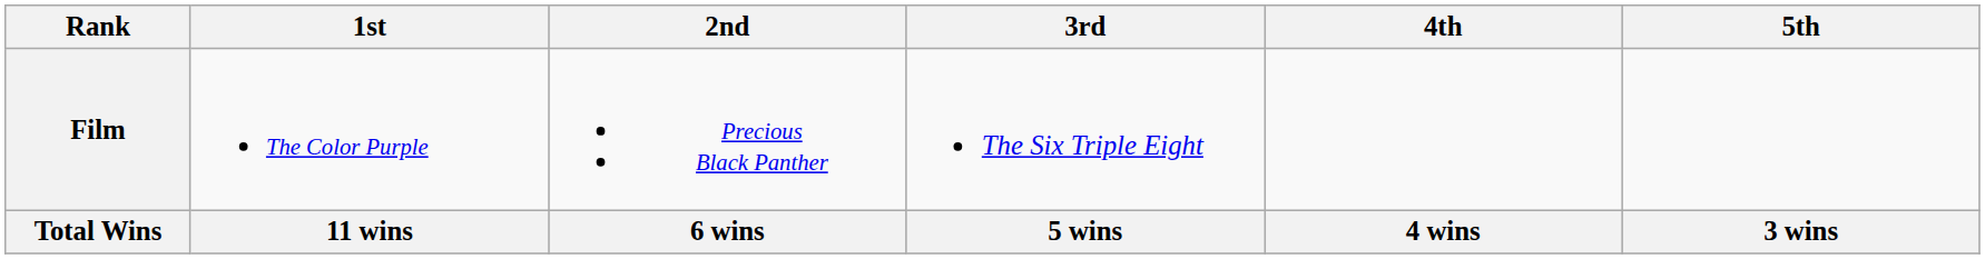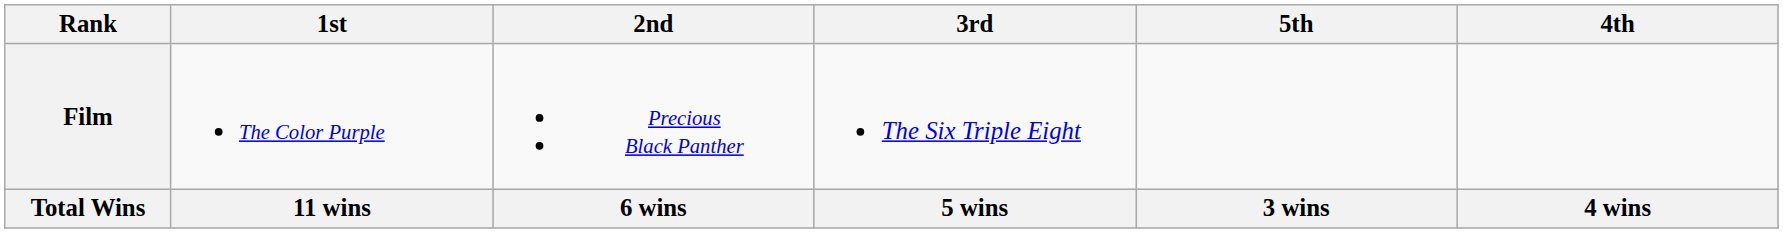columns swapped: 4th <-> 5th
